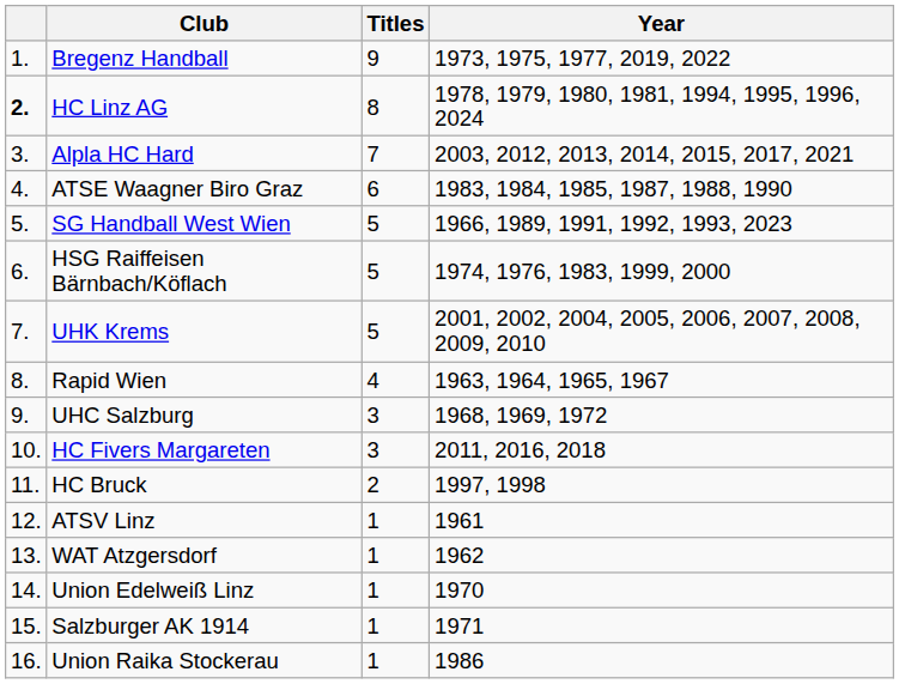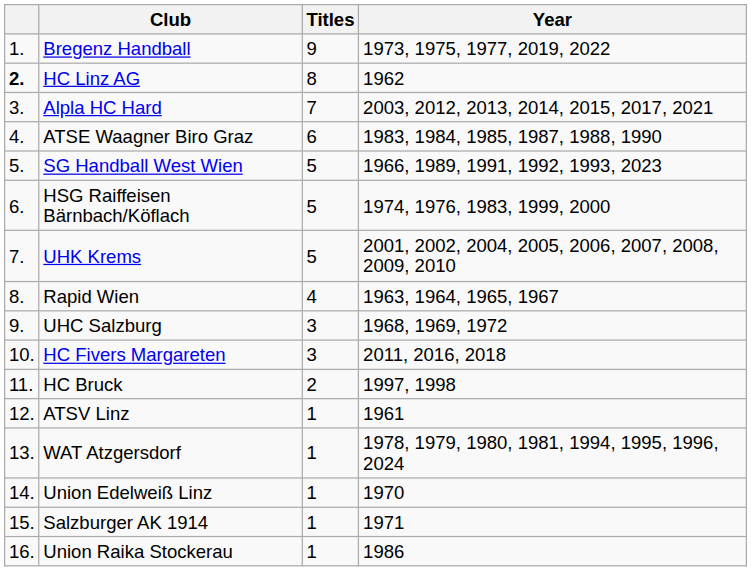HC Linz AG | Year: 1978, 1979, 1980, 1981, 1994, 1995, 1996, 2024 -> 1962
WAT Atzgersdorf | Year: 1962 -> 1978, 1979, 1980, 1981, 1994, 1995, 1996, 2024
